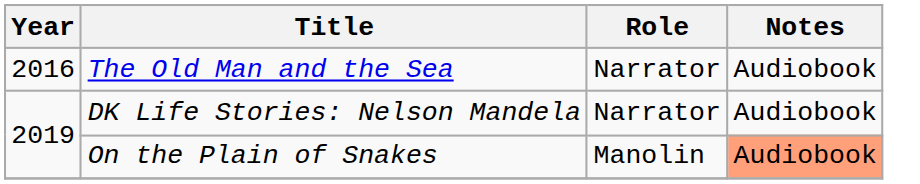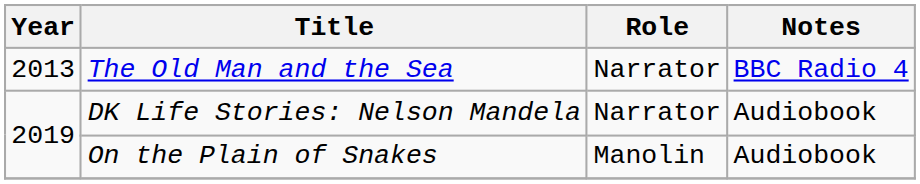The Old Man and the Sea | Year: 2016 -> 2013
The Old Man and the Sea | Notes: Audiobook -> BBC Radio 4
On the Plain of Snakes | Notes: lightsalmon background -> no background
